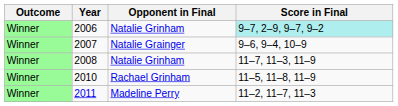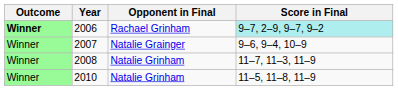2006 | Outcome: normal -> bold
2006 | Opponent in Final: Natalie Grinham -> Rachael Grinham
2010 | Opponent in Final: Rachael Grinham -> Natalie Grinham
- row: Winner | 2011 | Madeline Perry | 11–2, 11–7, 11–3
